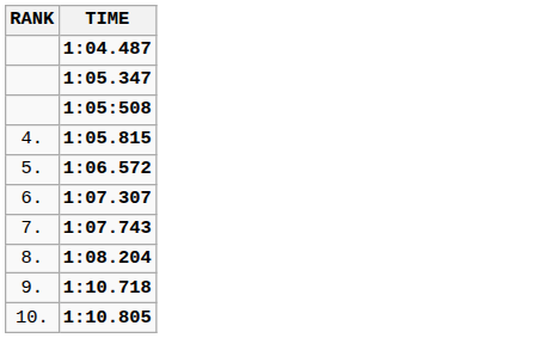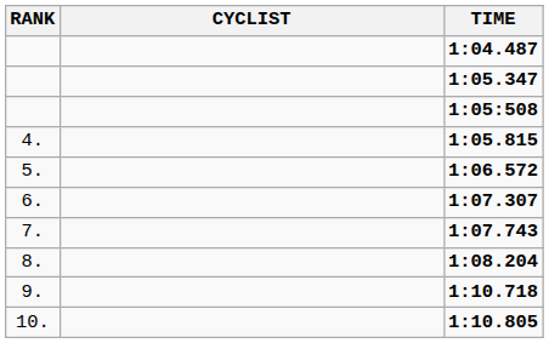+ column: CYCLIST
